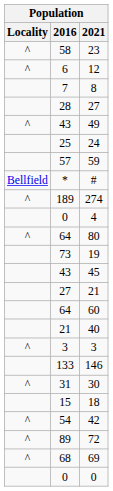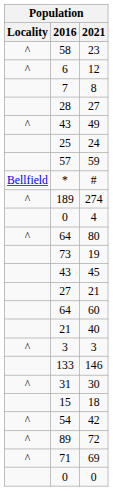69 | 2016: 68 -> 71
